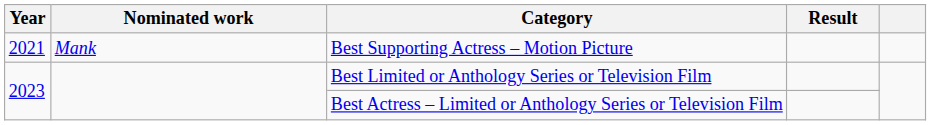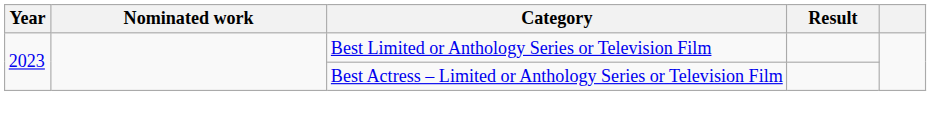- row: 2021 | Mank | Best Supporting Actress – Motion Picture
